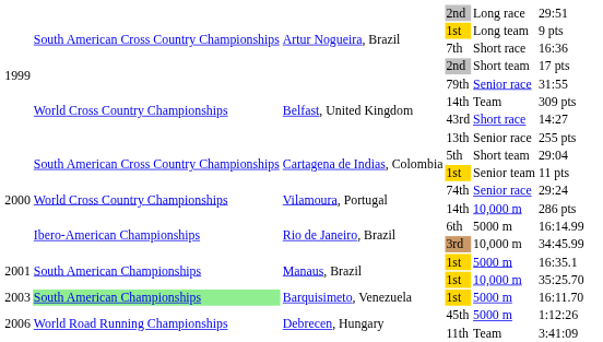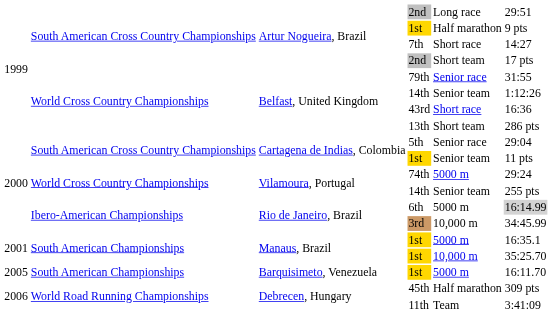Artur Nogueira, Brazil / 1st | column 5: Long team -> Half marathon
7th | column 6: 16:36 -> 14:27
Belfast, United Kingdom / 14th | column 5: Team -> Senior team
Belfast, United Kingdom / 14th | column 6: 309 pts -> 1:12:26
43rd | column 6: 14:27 -> 16:36
13th | column 5: Senior race -> Short team
13th | column 6: 255 pts -> 286 pts
5th | column 5: Short team -> Senior race
74th | column 5: Senior race -> 5000 m
Vilamoura, Portugal / 14th | column 5: 10,000 m -> Senior team
Vilamoura, Portugal / 14th | column 6: 286 pts -> 255 pts
6th | column 6: no background -> lightgrey background
Barquisimeto, Venezuela / 1st | column 1: 2003 -> 2005
Barquisimeto, Venezuela / 1st | column 2: lightgreen background -> no background
45th | column 5: 5000 m -> Half marathon
45th | column 6: 1:12:26 -> 309 pts
